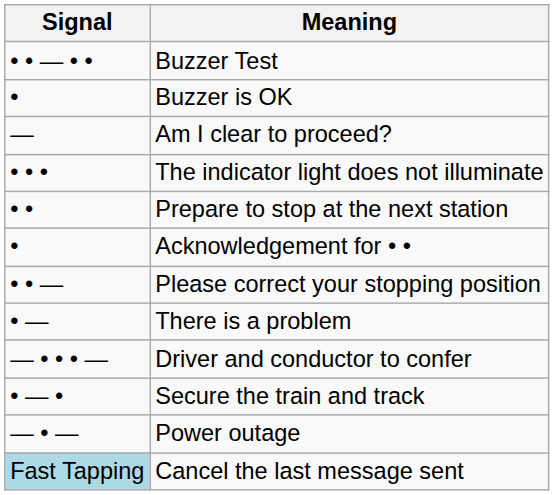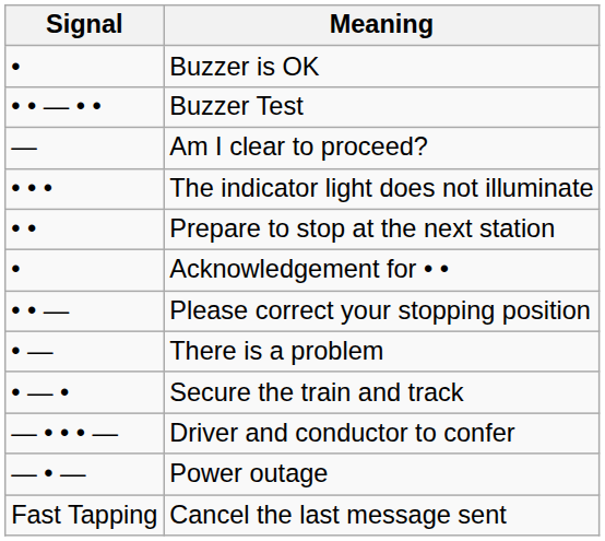rows swapped: Buzzer Test <-> Buzzer is OK
rows swapped: Secure the train and track <-> Driver and conductor to confer
Cancel the last message sent | Signal: lightblue background -> no background
